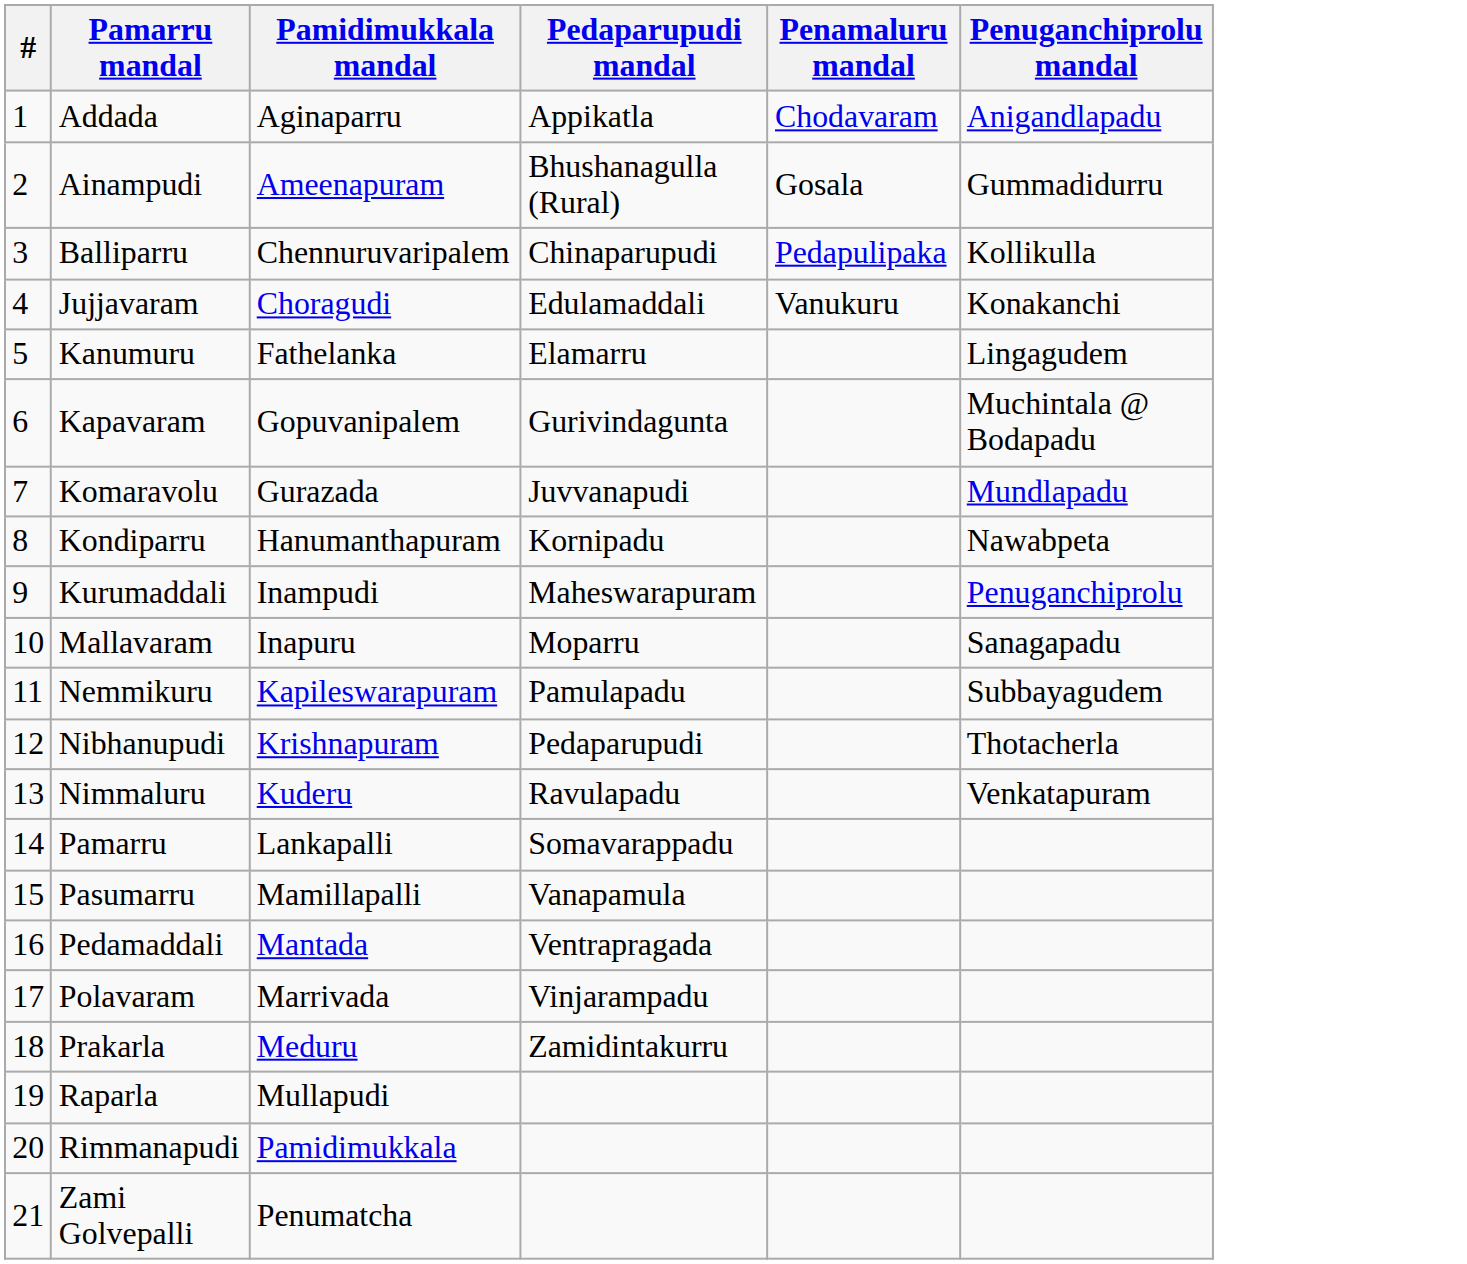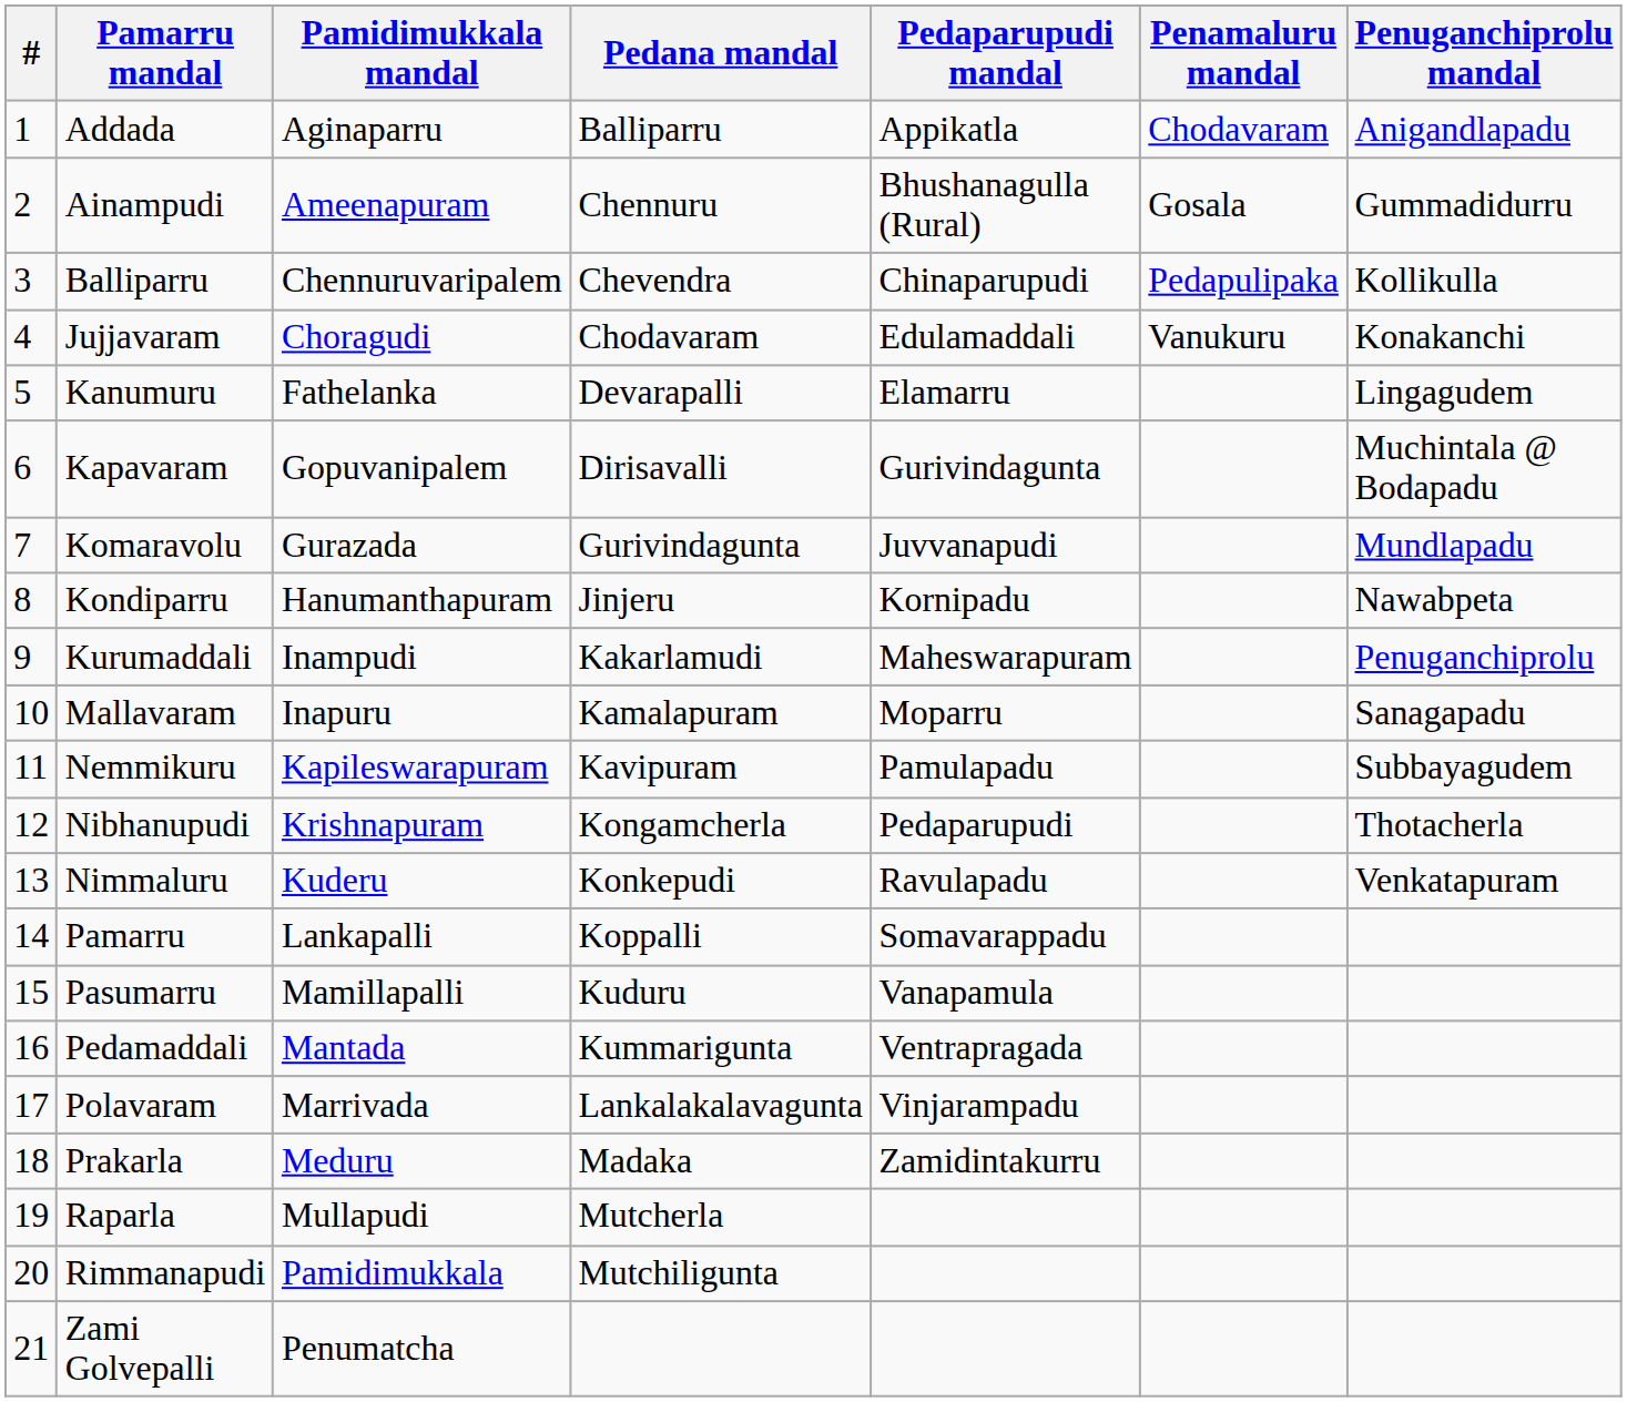+ column: Pedana mandal | Balliparru | Chennuru | Chevendra | Chodavaram | Devarapalli | Dirisavalli | Gurivindagunta | Jinjeru | Kakarlamudi | Kamalapuram | Kavipuram | Kongamcherla | Konkepudi | Koppalli | Kuduru | Kummarigunta | Lankalakalavagunta | Madaka | Mutcherla | Mutchiligunta
